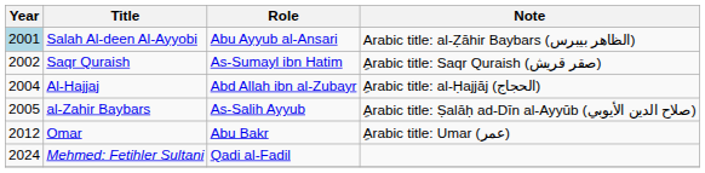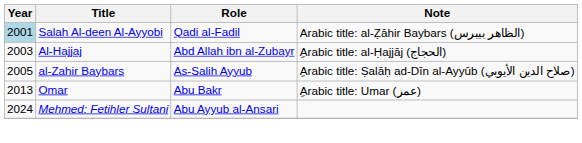Salah Al-deen Al-Ayyobi | Role: Abu Ayyub al-Ansari -> Qadi al-Fadil
- row: 2002 | Saqr Quraish | As-Sumayl ibn Hatim | ِArabic title: Saqr Quraish (صقر قريش)
Al-Hajjaj | Year: 2004 -> 2003
Omar | Year: 2012 -> 2013
Mehmed: Fetihler Sultani | Role: Qadi al-Fadil -> Abu Ayyub al-Ansari
